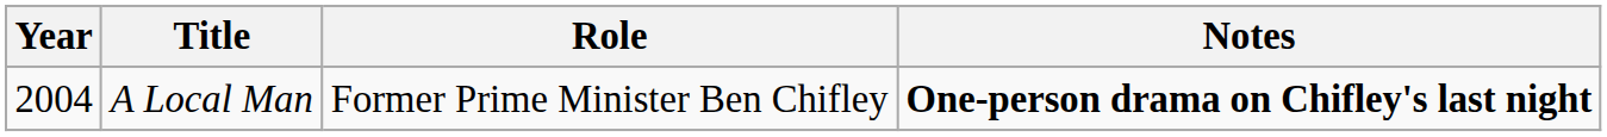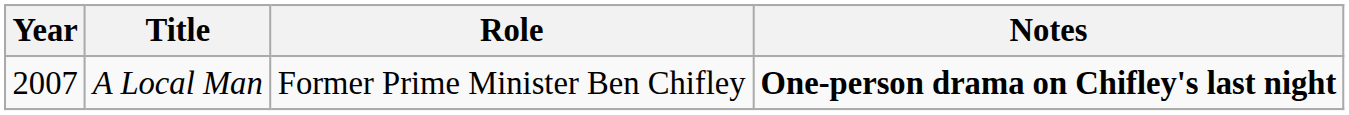A Local Man | Year: 2004 -> 2007
